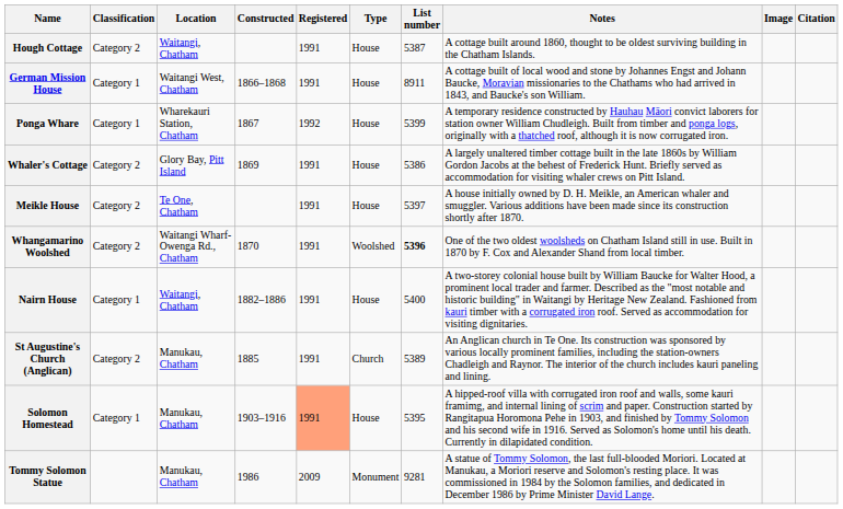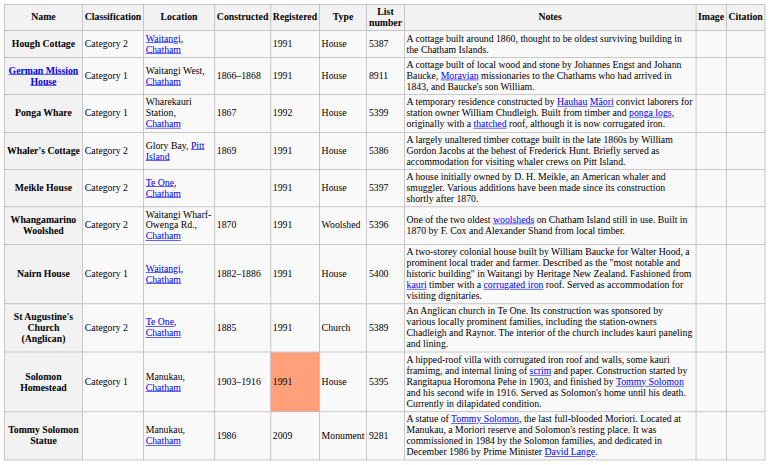Whangamarino Woolshed | List number: bold -> normal
St Augustine's Church (Anglican) | Location: Manukau, Chatham -> Te One, Chatham
